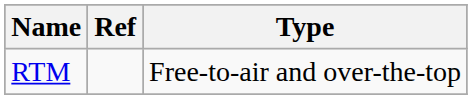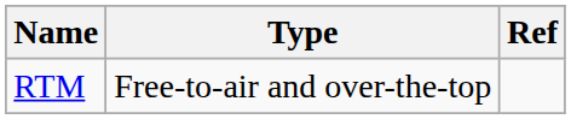columns swapped: Type <-> Ref
